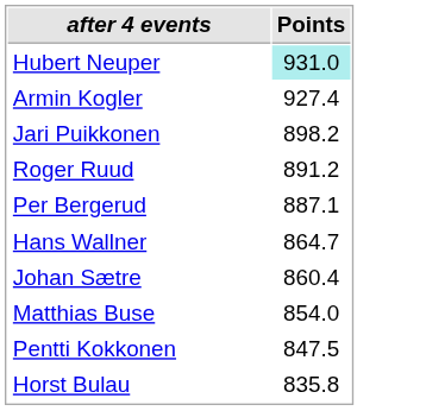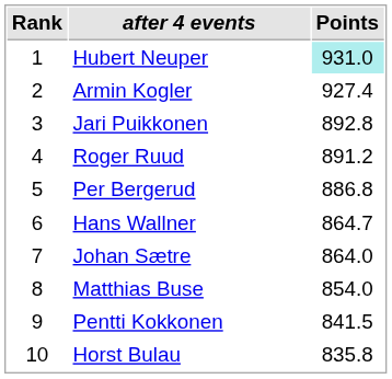+ column: Rank | 1 | 2 | 3 | 4 | 5 | 6 | 7 | 8 | 9 | 10
Jari Puikkonen | Points: 898.2 -> 892.8
Per Bergerud | Points: 887.1 -> 886.8
Johan Sætre | Points: 860.4 -> 864.0
Pentti Kokkonen | Points: 847.5 -> 841.5
